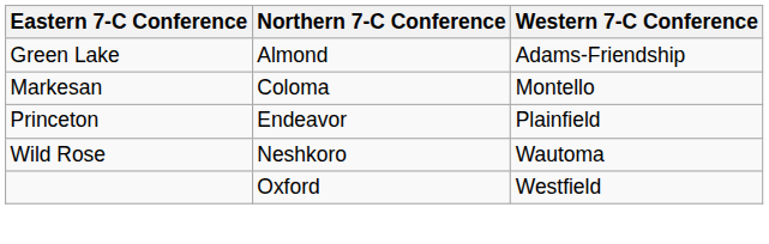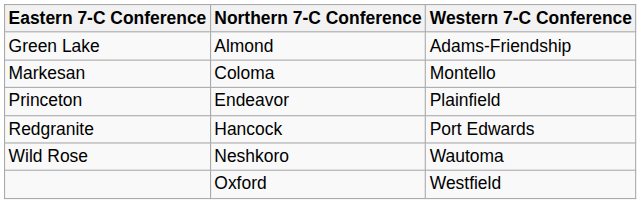+ row: Redgranite | Hancock | Port Edwards
